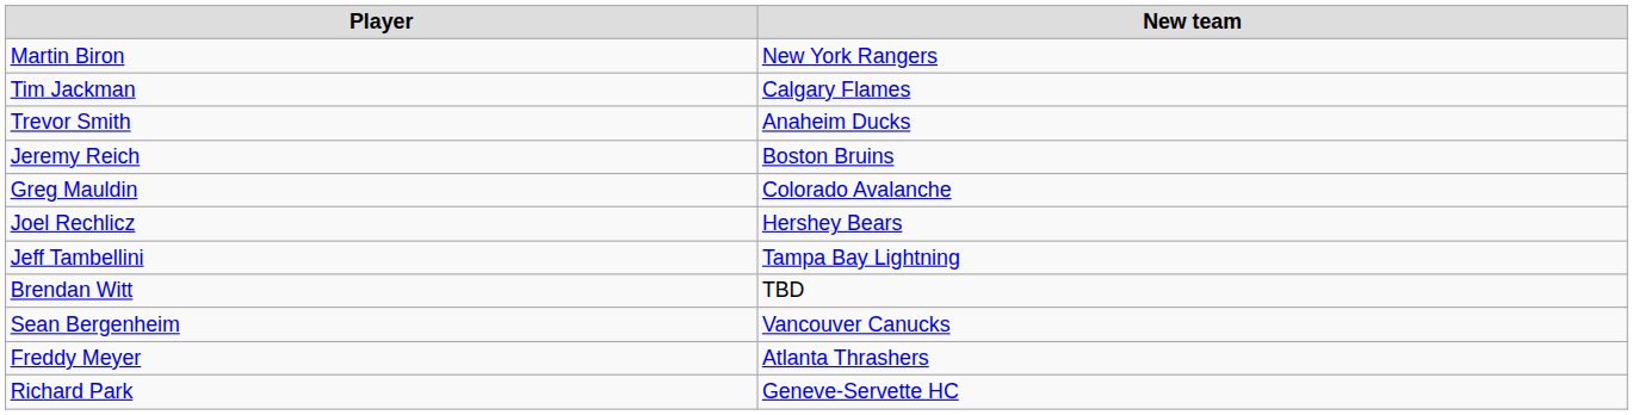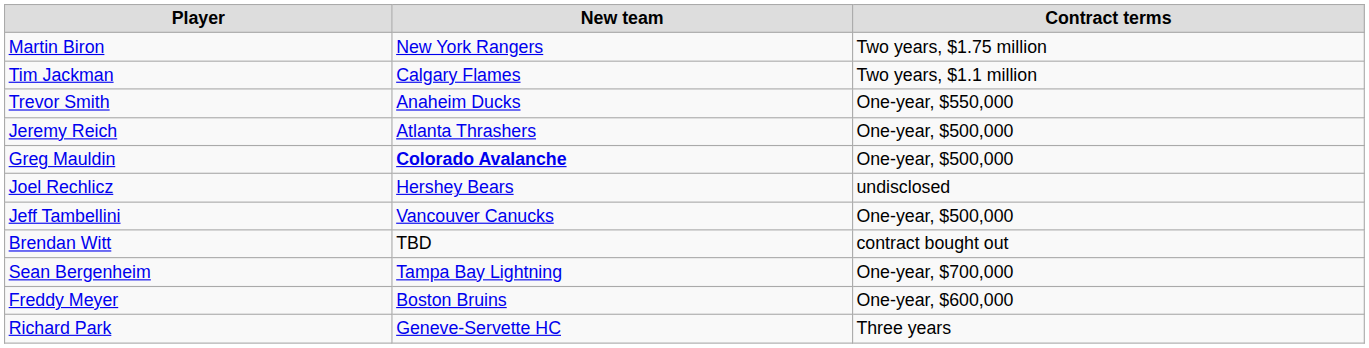+ column: Contract terms | Two years, $1.75 million | Two years, $1.1 million | One-year, $550,000 | One-year, $500,000 | One-year, $500,000 | undisclosed | One-year, $500,000 | contract bought out | One-year, $700,000 | One-year, $600,000 | Three years
Jeremy Reich | New team: Boston Bruins -> Atlanta Thrashers
Greg Mauldin | New team: normal -> bold
Jeff Tambellini | New team: Tampa Bay Lightning -> Vancouver Canucks
Sean Bergenheim | New team: Vancouver Canucks -> Tampa Bay Lightning
Freddy Meyer | New team: Atlanta Thrashers -> Boston Bruins
